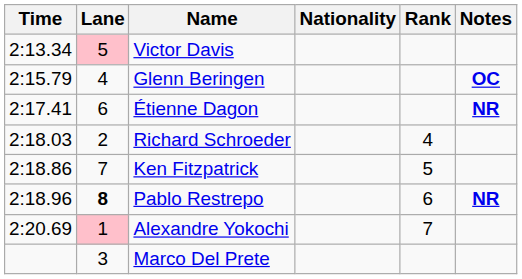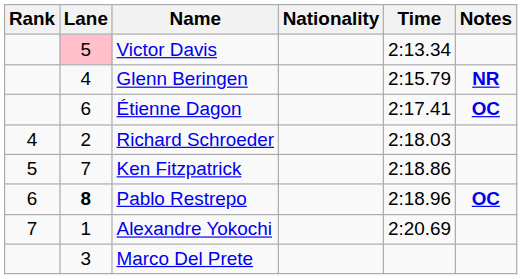columns swapped: Rank <-> Time
Glenn Beringen | Notes: OC -> NR
Étienne Dagon | Notes: NR -> OC
Pablo Restrepo | Notes: NR -> OC
Alexandre Yokochi | Lane: pink background -> no background
